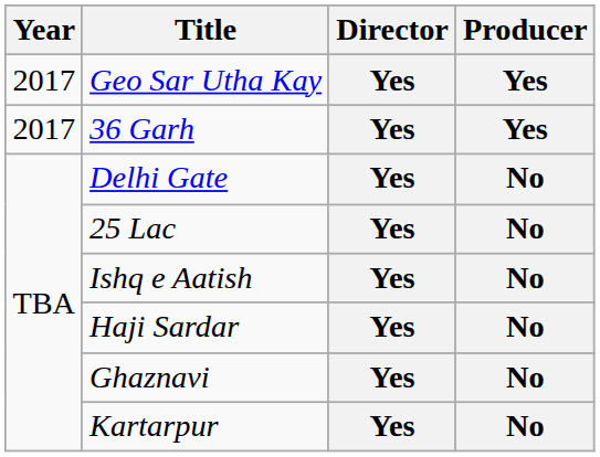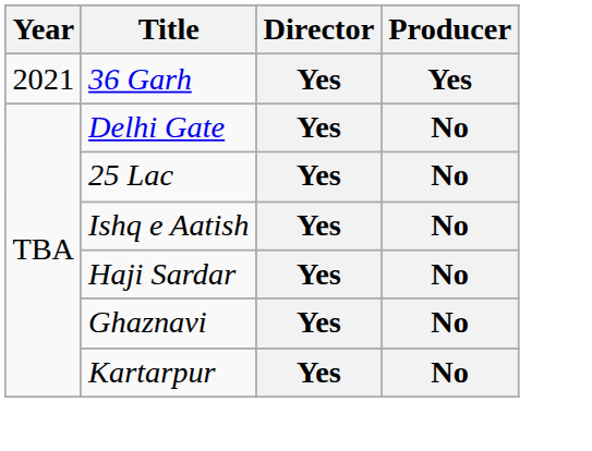- row: 2017 | Geo Sar Utha Kay | Yes | Yes
36 Garh | Year: 2017 -> 2021
